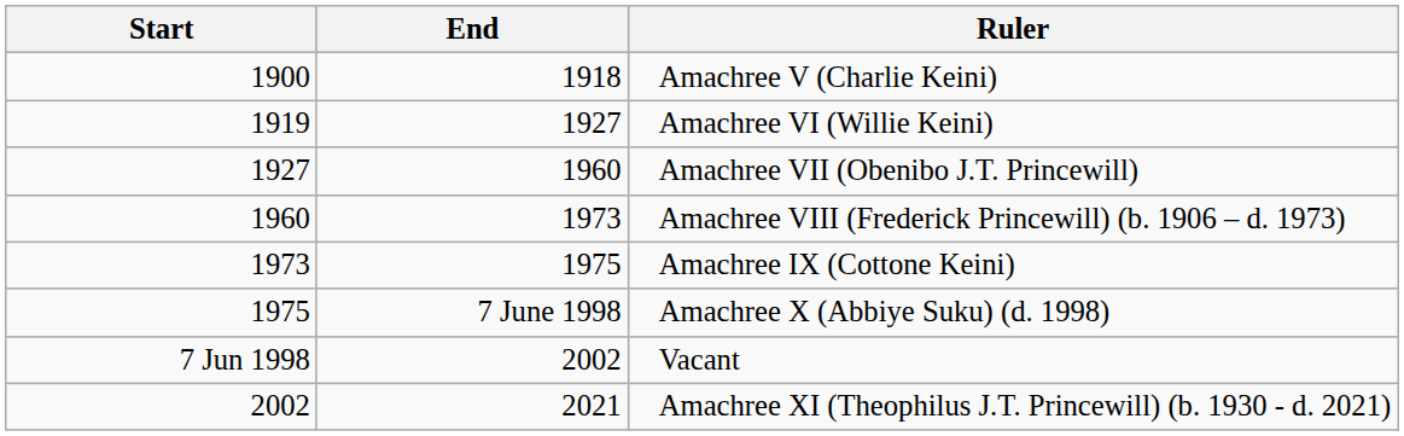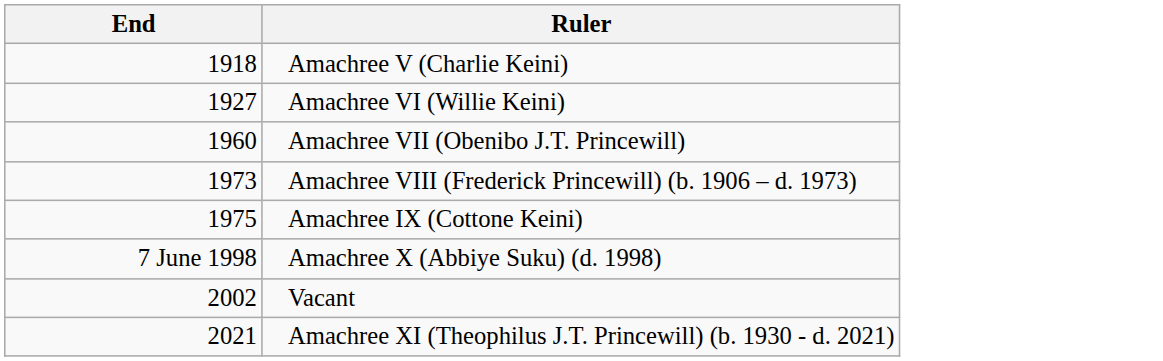- column: Start | 1900 | 1919 | 1927 | 1960 | 1973 | 1975 | 7 Jun 1998 | 2002
